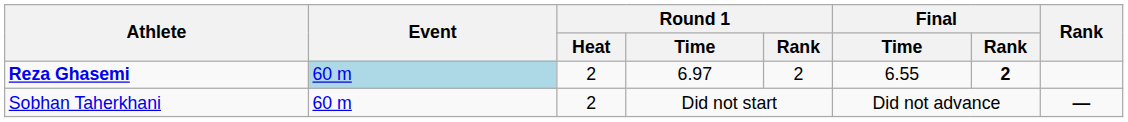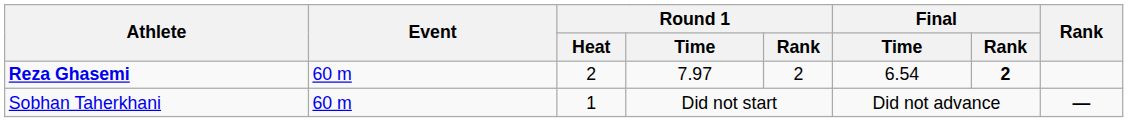Reza Ghasemi | Event: lightblue background -> no background
Reza Ghasemi | Round 1 / Time: 6.97 -> 7.97
Reza Ghasemi | Final / Time: 6.55 -> 6.54
Sobhan Taherkhani | Round 1 / Heat: 2 -> 1
